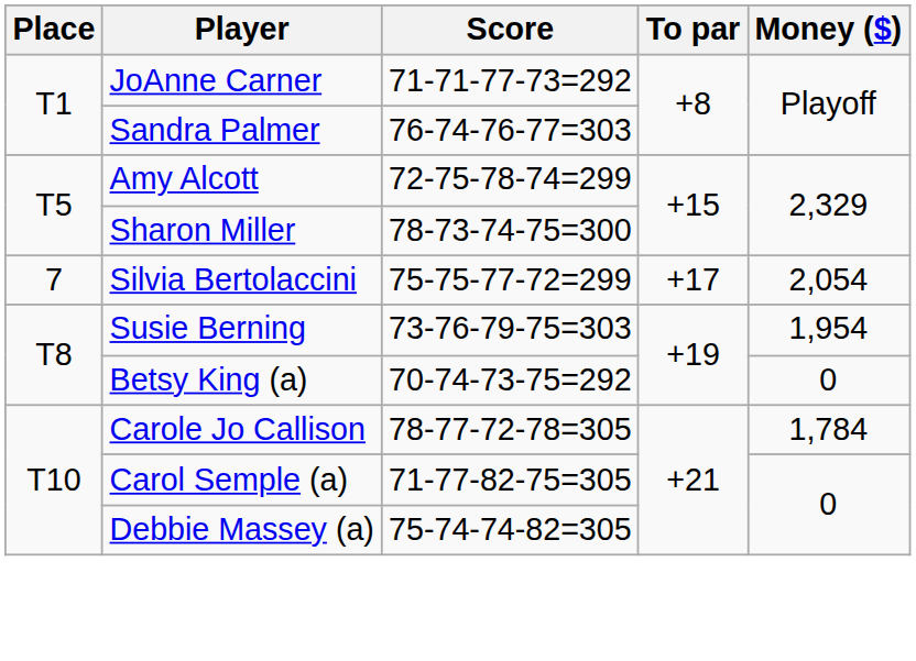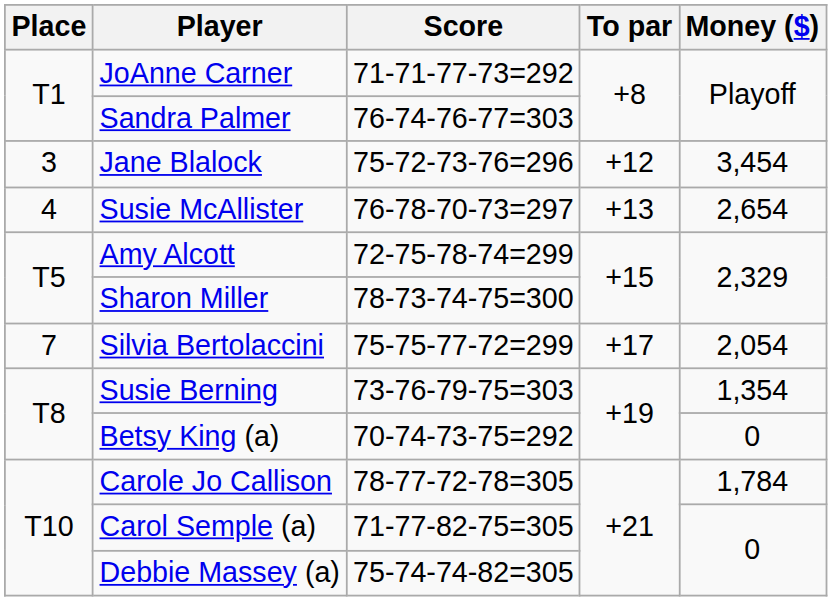+ row: 3 | Jane Blalock | 75-72-73-76=296 | +12 | 3,454
+ row: 4 | Susie McAllister | 76-78-70-73=297 | +13 | 2,654
Susie Berning | Money ($): 1,954 -> 1,354
